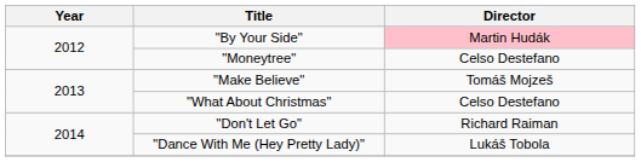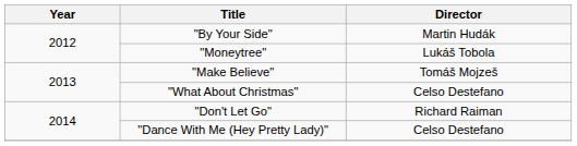"By Your Side" | Director: pink background -> no background
"Moneytree" | Director: Celso Destefano -> Lukáš Tobola
"Dance With Me (Hey Pretty Lady)" | Director: Lukáš Tobola -> Celso Destefano
